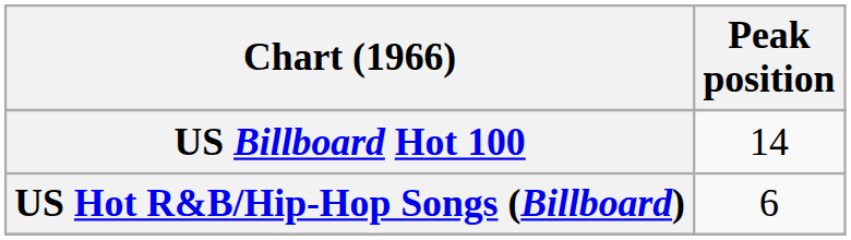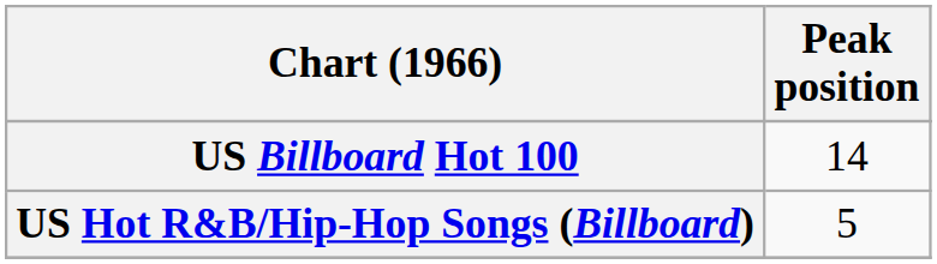US Hot R&B/Hip-Hop Songs (Billboard) | Peak position: 6 -> 5
